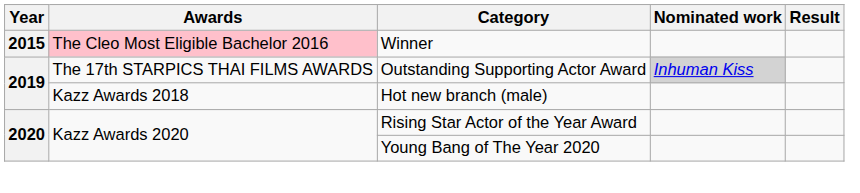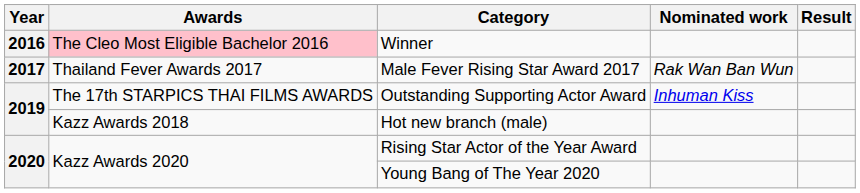Winner | Year: 2015 -> 2016
+ row: 2017 | Thailand Fever Awards 2017 | Male Fever Rising Star Award 2017 | Rak Wan Ban Wun
Outstanding Supporting Actor Award | Nominated work: lightgrey background -> no background
